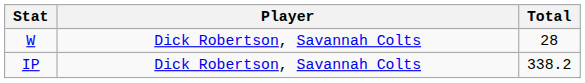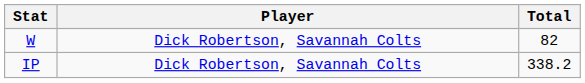W | Total: 28 -> 82
